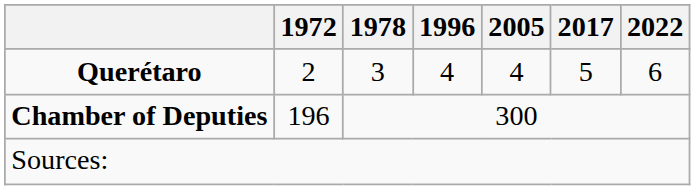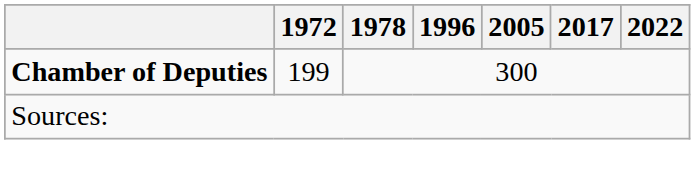- row: Querétaro | 2 | 3 | 4 | 4 | 5 | 6
Chamber of Deputies | 1972: 196 -> 199
